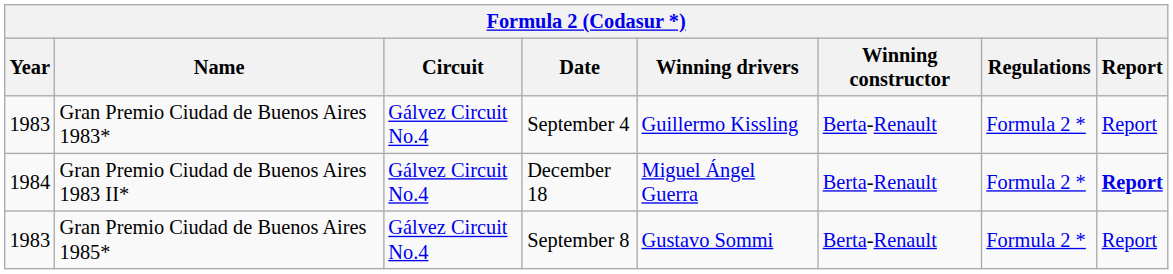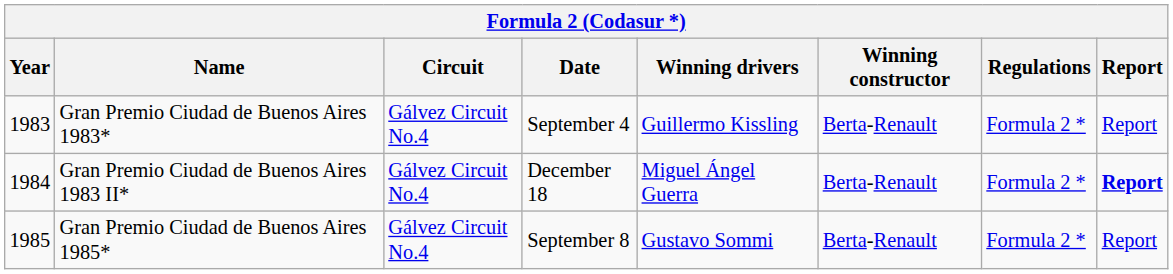Gran Premio Ciudad de Buenos Aires 1985* | Year: 1983 -> 1985
